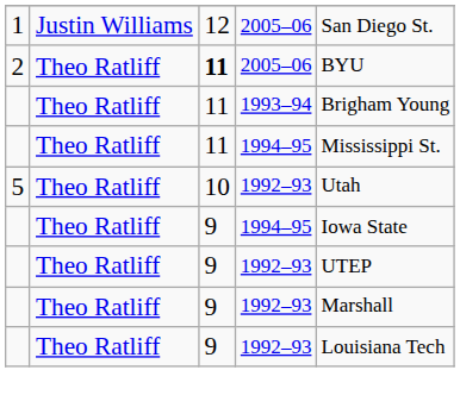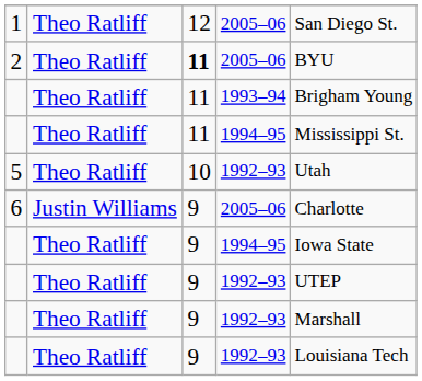1 | column 2: Justin Williams -> Theo Ratliff
+ row: 6 | Justin Williams | 9 | 2005–06 | Charlotte
